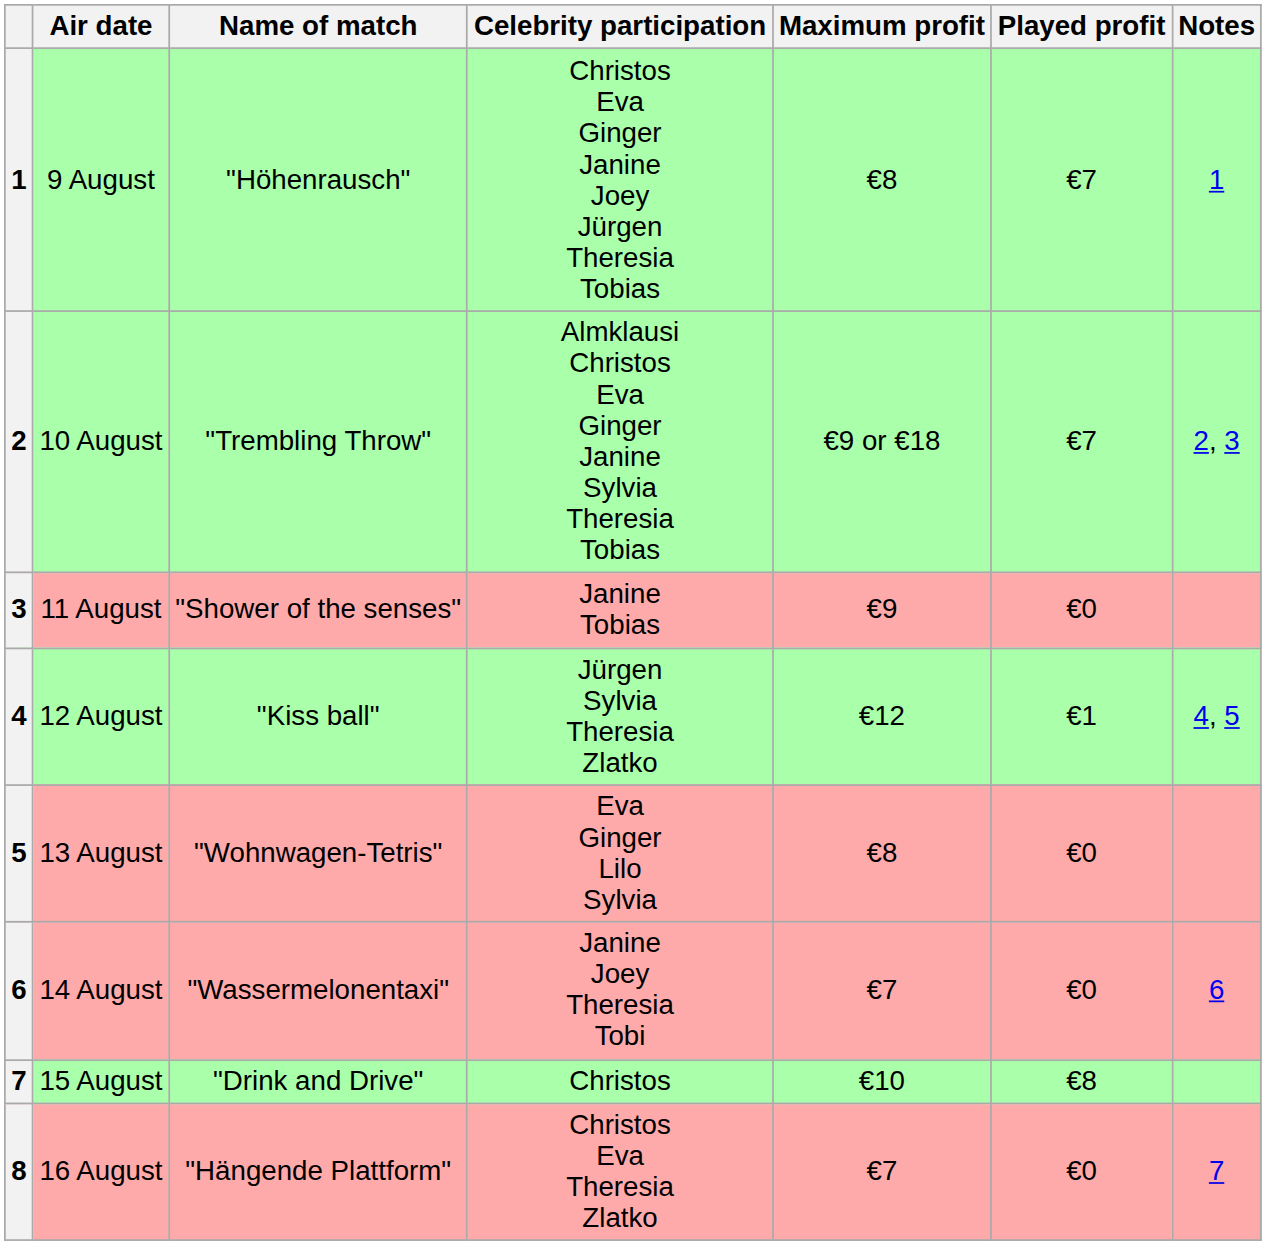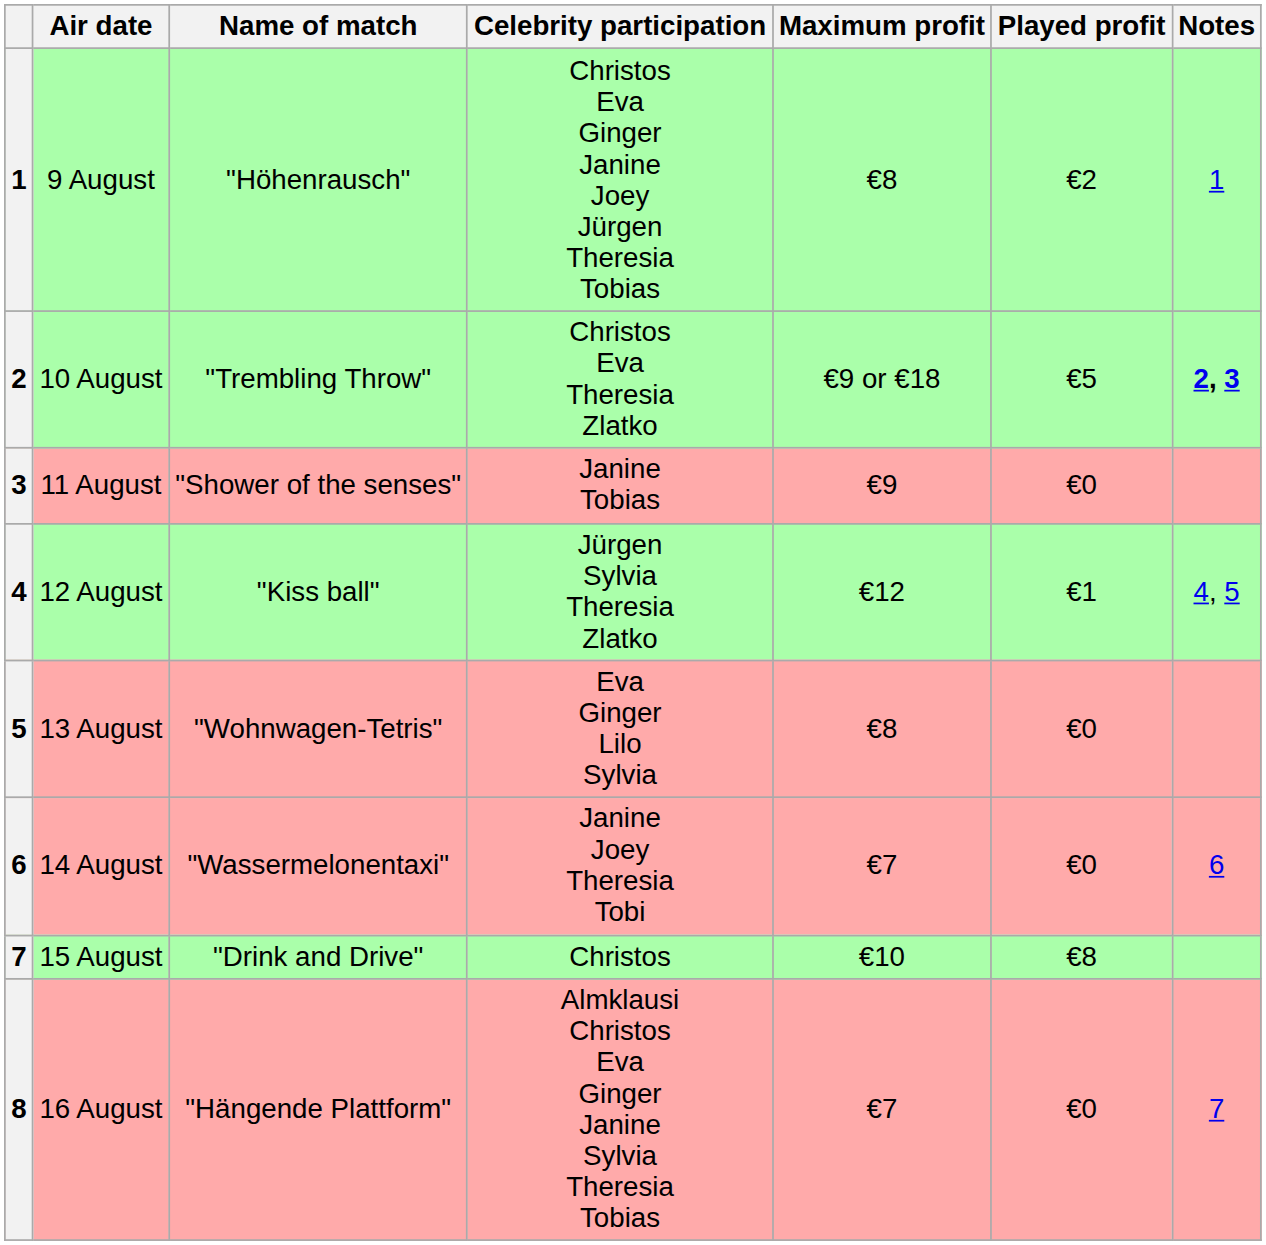9 August | Played profit: €7 -> €2
10 August | Celebrity participation: Almklausi Christos Eva Ginger Janine Sylvia Theresia Tobias -> Christos Eva Theresia Zlatko
10 August | Played profit: €7 -> €5
10 August | Notes: normal -> bold
16 August | Celebrity participation: Christos Eva Theresia Zlatko -> Almklausi Christos Eva Ginger Janine Sylvia Theresia Tobias
